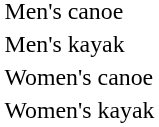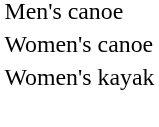- row: Men's kayak
